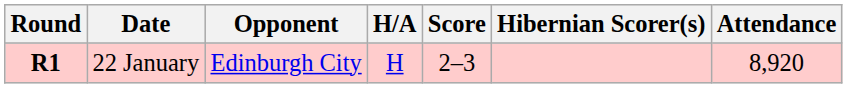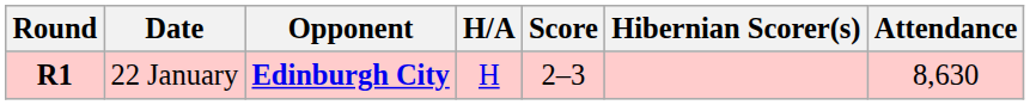22 January | Opponent: normal -> bold
22 January | Attendance: 8,920 -> 8,630
